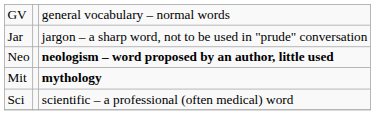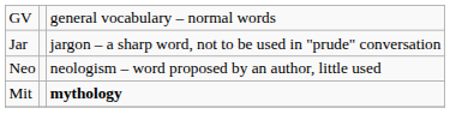Neo | column 3: bold -> normal
- row: Sci | scientific – a professional (often medical) word
